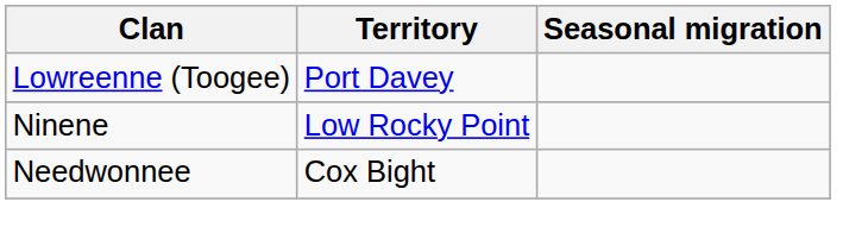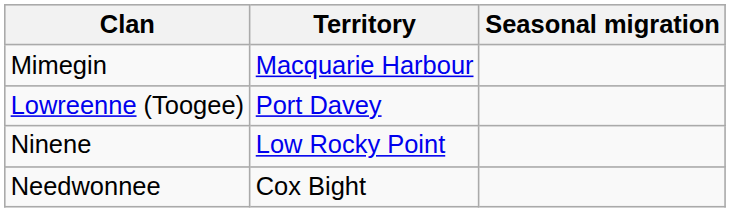+ row: Mimegin | Macquarie Harbour
